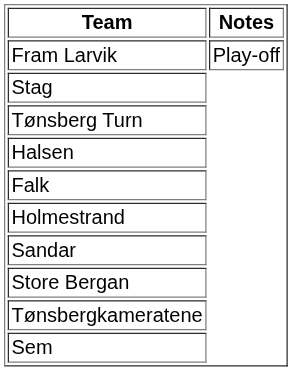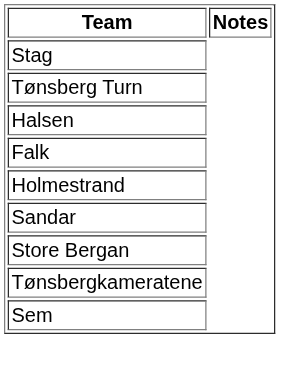- row: Fram Larvik | Play-off
